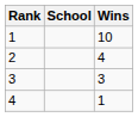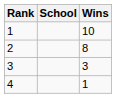2 | Wins: 4 -> 8
